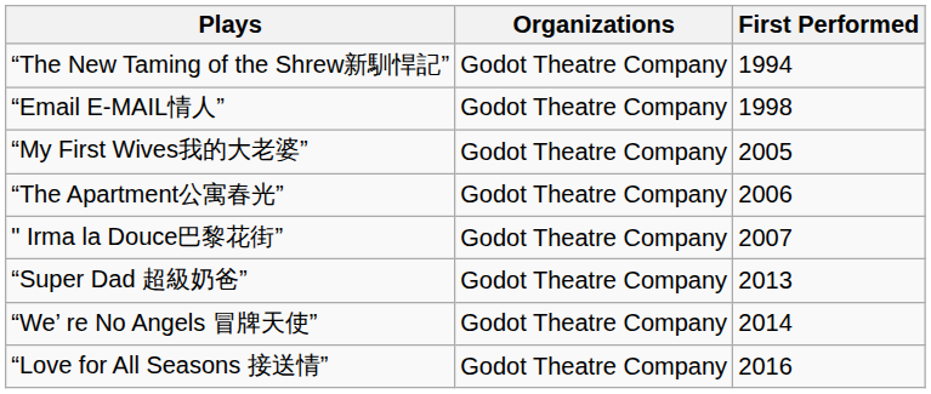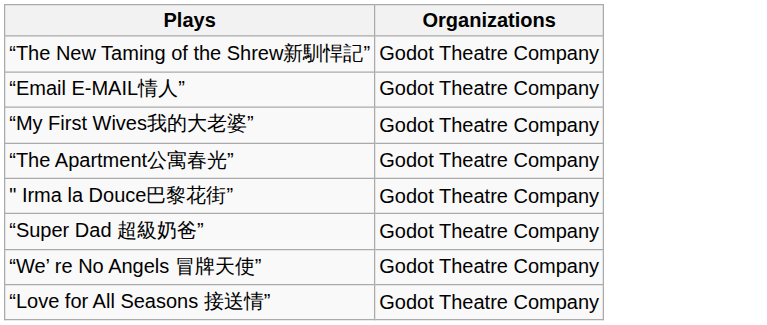- column: First Performed | 1994 | 1998 | 2005 | 2006 | 2007 | 2013 | 2014 | 2016
